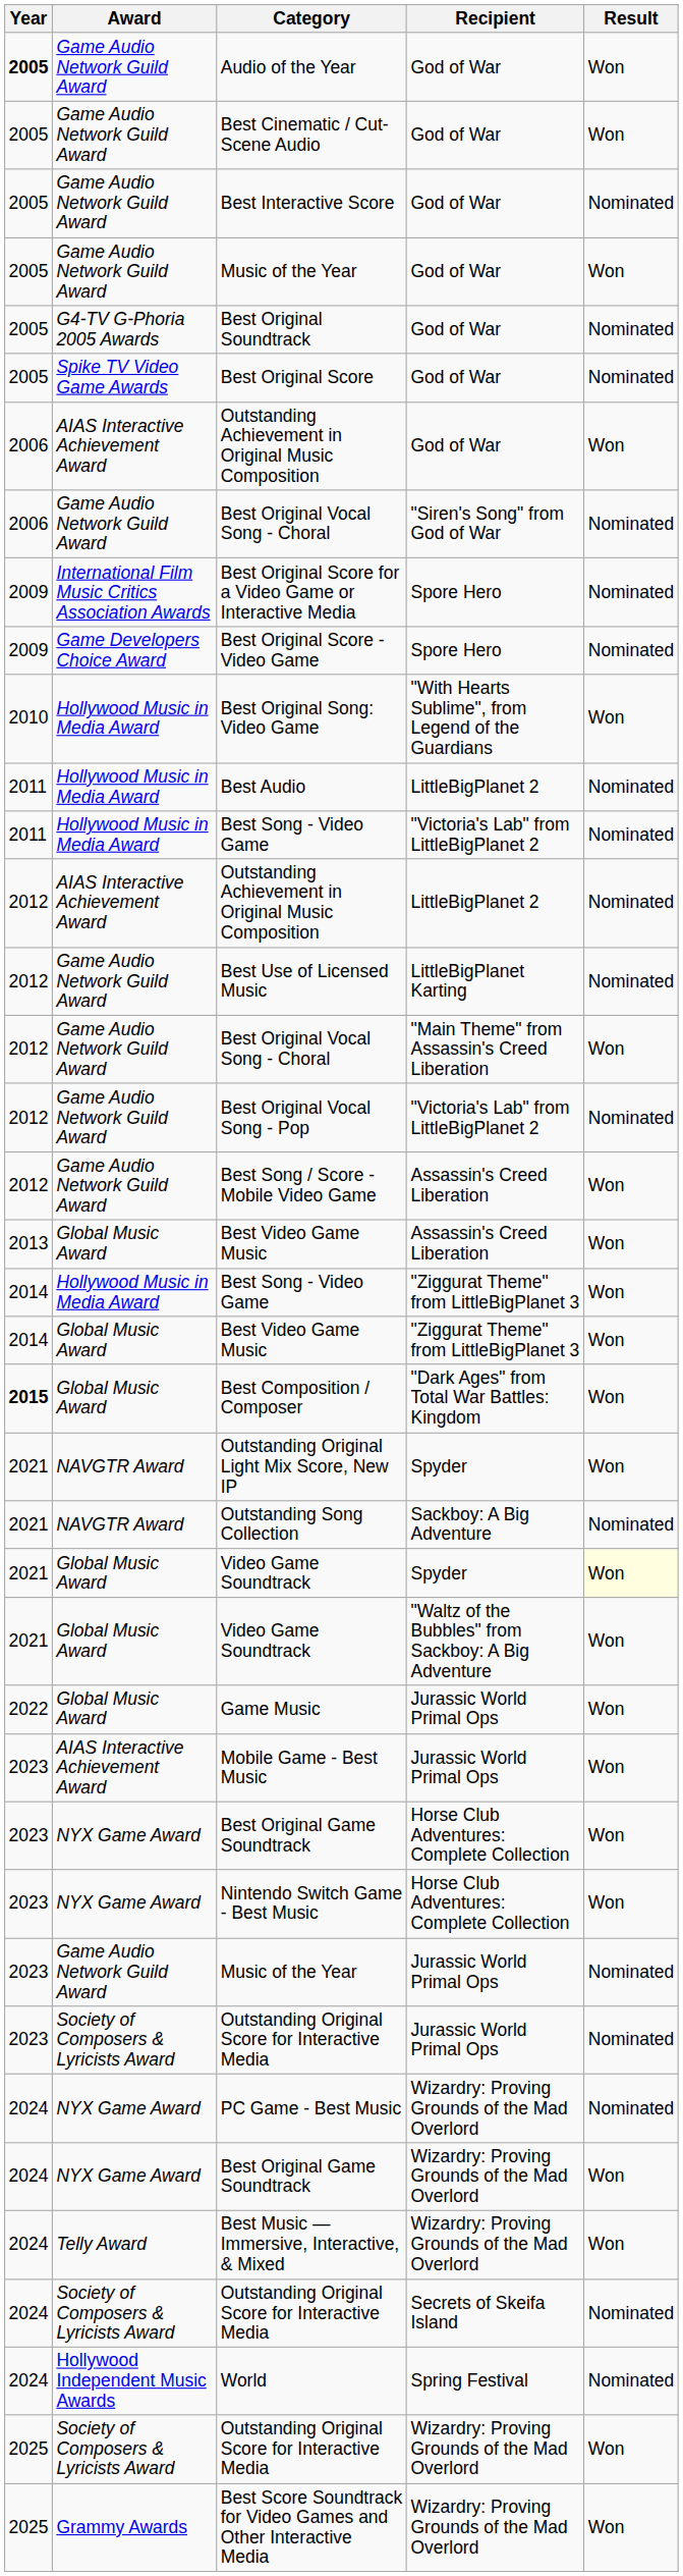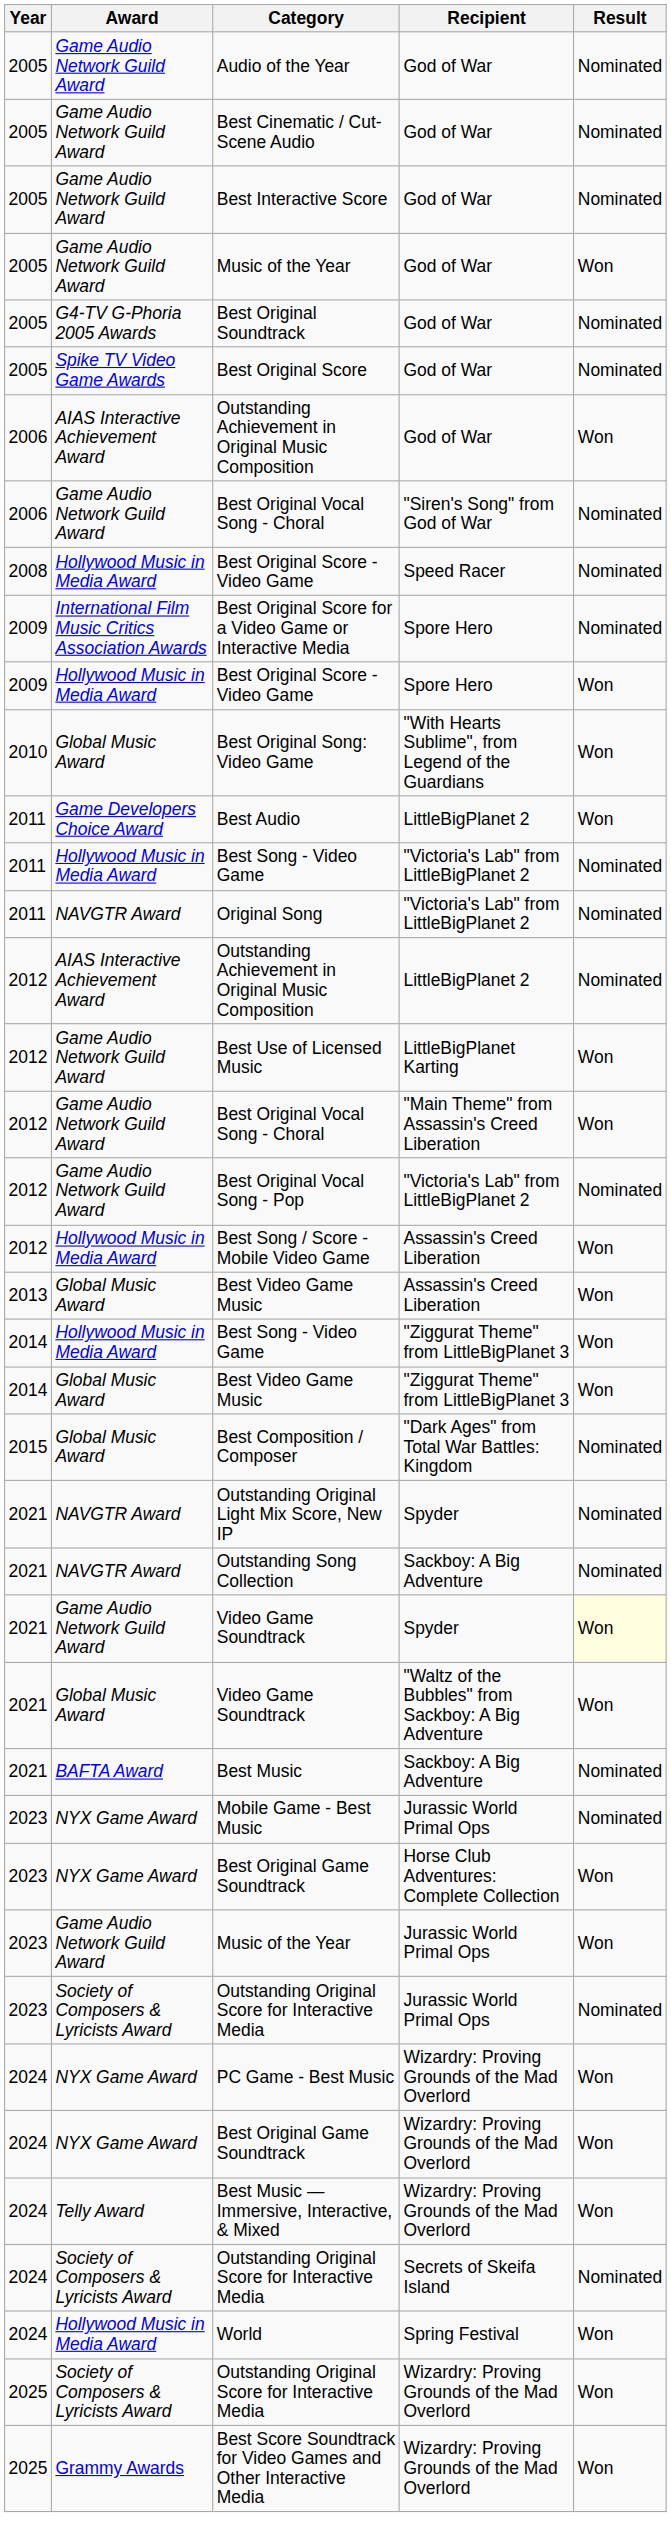Audio of the Year | Year: bold -> normal
Audio of the Year | Result: Won -> Nominated
Best Cinematic / Cut-Scene Audio | Result: Won -> Nominated
+ row: 2008 | Hollywood Music in Media Award | Best Original Score - Video Game | Speed Racer | Nominated
Best Original Score - Video Game / Spore Hero | Award: Game Developers Choice Award -> Hollywood Music in Media Award
Best Original Score - Video Game / Spore Hero | Result: Nominated -> Won
Best Original Song: Video Game | Award: Hollywood Music in Media Award -> Global Music Award
Best Audio | Award: Hollywood Music in Media Award -> Game Developers Choice Award
Best Audio | Result: Nominated -> Won
+ row: 2011 | NAVGTR Award | Original Song | "Victoria's Lab" from LittleBigPlanet 2 | Nominated
Best Use of Licensed Music | Result: Nominated -> Won
Best Song / Score - Mobile Video Game | Award: Game Audio Network Guild Award -> Hollywood Music in Media Award
Best Composition / Composer | Year: bold -> normal
Best Composition / Composer | Result: Won -> Nominated
Outstanding Original Light Mix Score, New IP | Result: Won -> Nominated
Video Game Soundtrack / Spyder | Award: Global Music Award -> Game Audio Network Guild Award
+ row: 2021 | BAFTA Award | Best Music | Sackboy: A Big Adventure | Nominated
- row: 2022 | Global Music Award | Game Music | Jurassic World Primal Ops | Won
Mobile Game - Best Music | Award: AIAS Interactive Achievement Award -> NYX Game Award
Mobile Game - Best Music | Result: Won -> Nominated
- row: 2023 | NYX Game Award | Nintendo Switch Game - Best Music | Horse Club Adventures: Complete Collection | Won
Music of the Year / Jurassic World Primal Ops | Result: Nominated -> Won
PC Game - Best Music | Result: Nominated -> Won
World | Award: Hollywood Independent Music Awards -> Hollywood Music in Media Award
World | Result: Nominated -> Won
